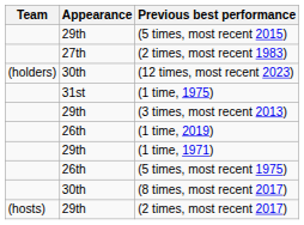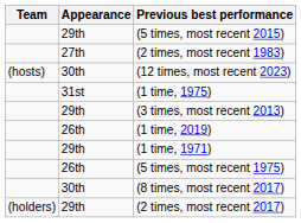(12 times, most recent 2023) | Team: (holders) -> (hosts)
(2 times, most recent 2017) | Team: (hosts) -> (holders)
